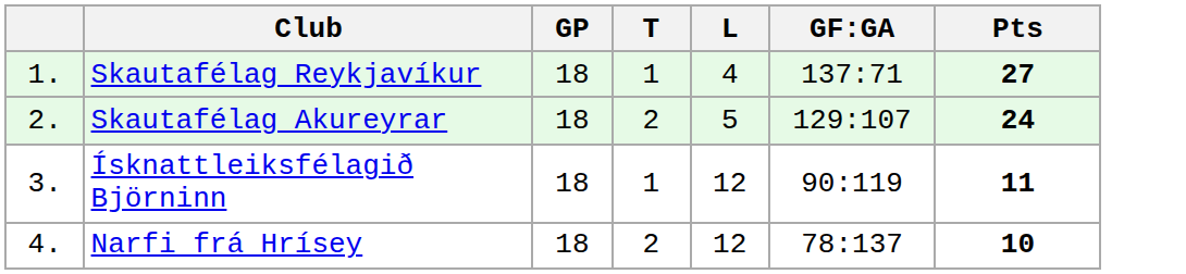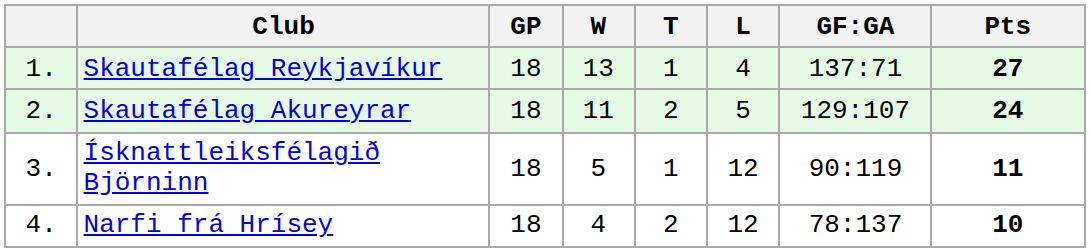+ column: W | 13 | 11 | 5 | 4
